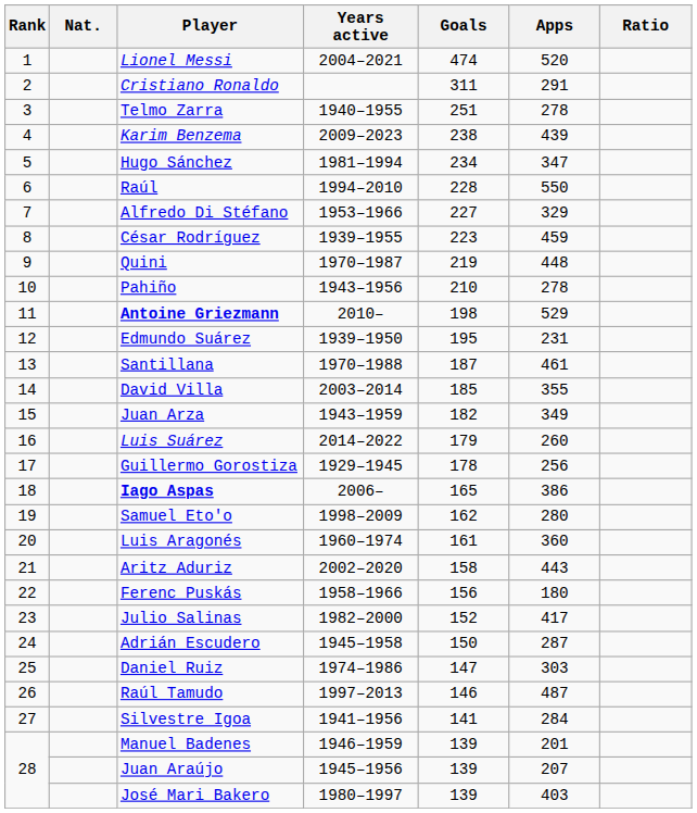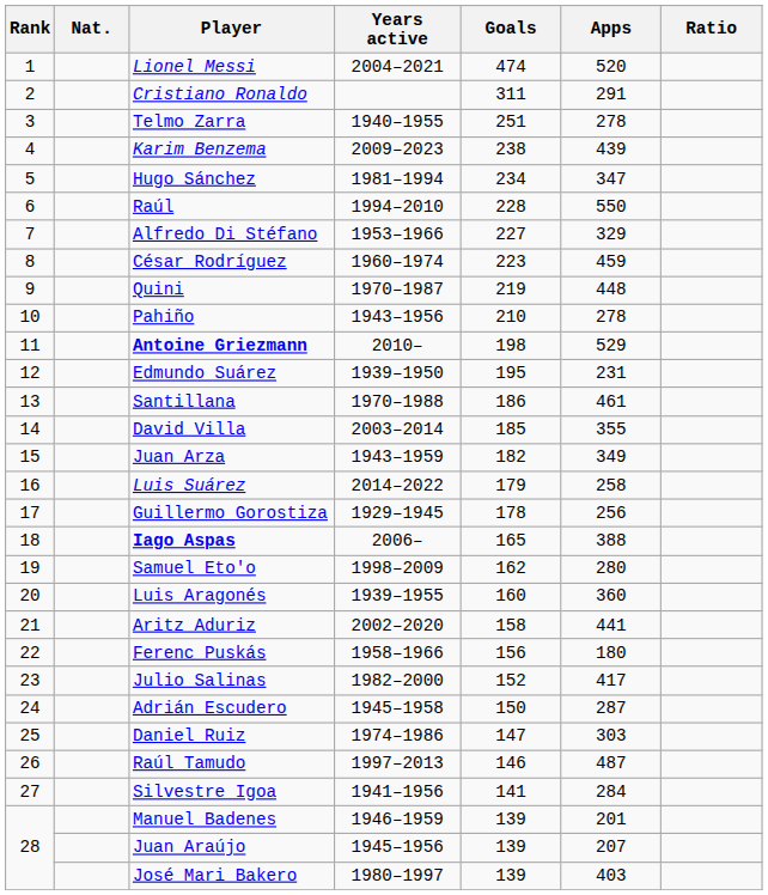César Rodríguez | Years active: 1939–1955 -> 1960–1974
Santillana | Goals: 187 -> 186
Luis Suárez | Apps: 260 -> 258
Iago Aspas | Apps: 386 -> 388
Luis Aragonés | Years active: 1960–1974 -> 1939–1955
Luis Aragonés | Goals: 161 -> 160
Aritz Aduriz | Apps: 443 -> 441
